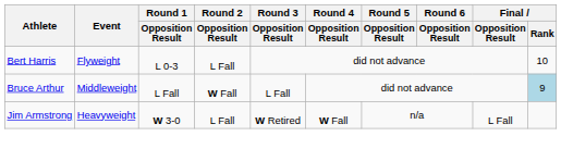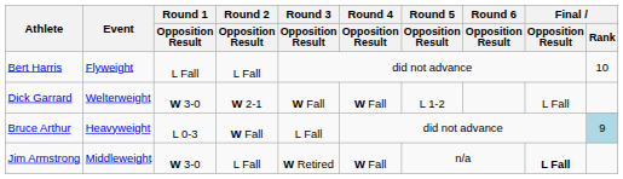Bert Harris | Round 1 / Opposition Result: L 0-3 -> L Fall
+ row: Dick Garrard | Welterweight | W 3-0 | W 2-1 | W Fall | W Fall | L 1-2 | L Fall
Bruce Arthur | Event: Middleweight -> Heavyweight
Bruce Arthur | Round 1 / Opposition Result: L Fall -> L 0-3
Jim Armstrong | Event: Heavyweight -> Middleweight
Jim Armstrong | Final / Opposition Result: normal -> bold
